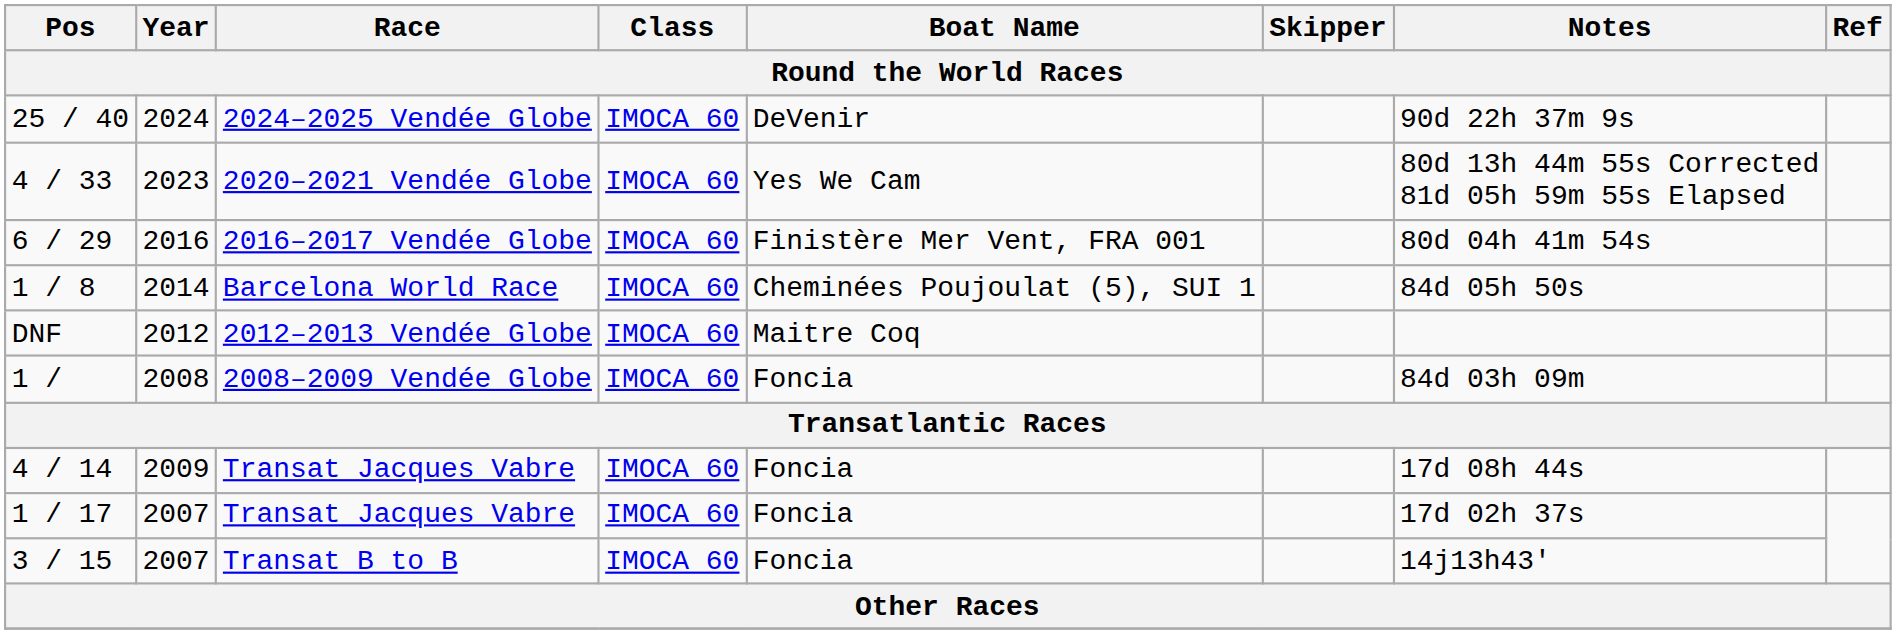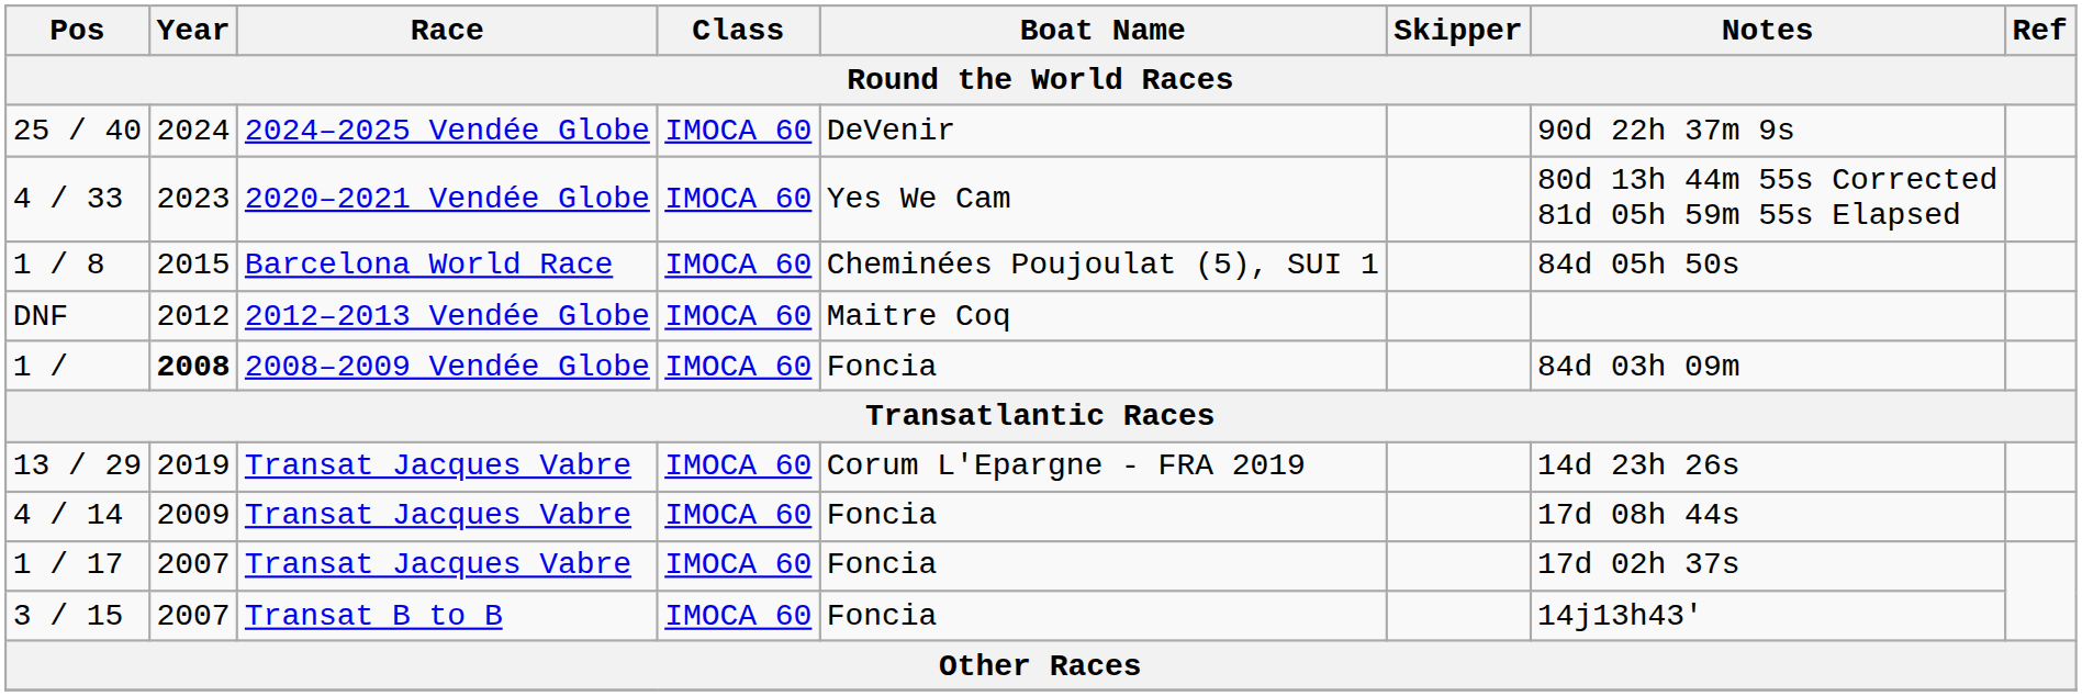- row: 6 / 29 | 2016 | 2016–2017 Vendée Globe | IMOCA 60 | Finistère Mer Vent, FRA 001 | 80d 04h 41m 54s
1 / 8 | Year: 2014 -> 2015
1 / | Year: normal -> bold
+ row: 13 / 29 | 2019 | Transat Jacques Vabre | IMOCA 60 | Corum L'Epargne - FRA 2019 | 14d 23h 26s
